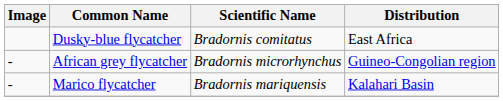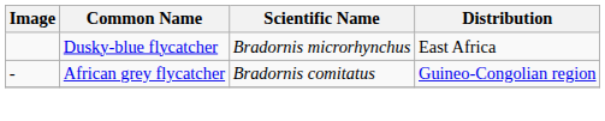Dusky-blue flycatcher | Scientific Name: Bradornis comitatus -> Bradornis microrhynchus
African grey flycatcher | Scientific Name: Bradornis microrhynchus -> Bradornis comitatus
- row: - | Marico flycatcher | Bradornis mariquensis | Kalahari Basin
